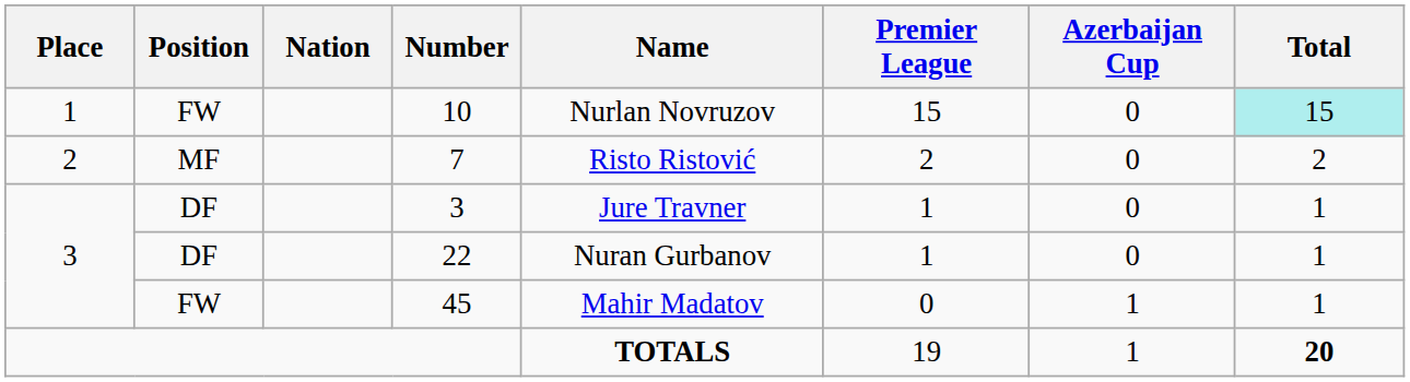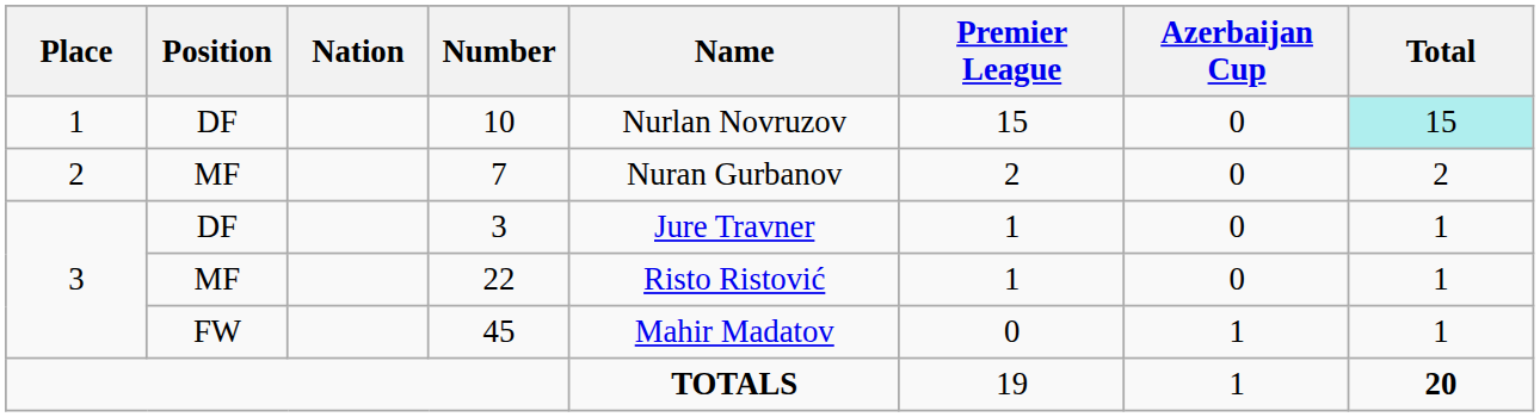10 | Position: FW -> DF
7 | Name: Risto Ristović -> Nuran Gurbanov
22 | Position: DF -> MF
22 | Name: Nuran Gurbanov -> Risto Ristović
